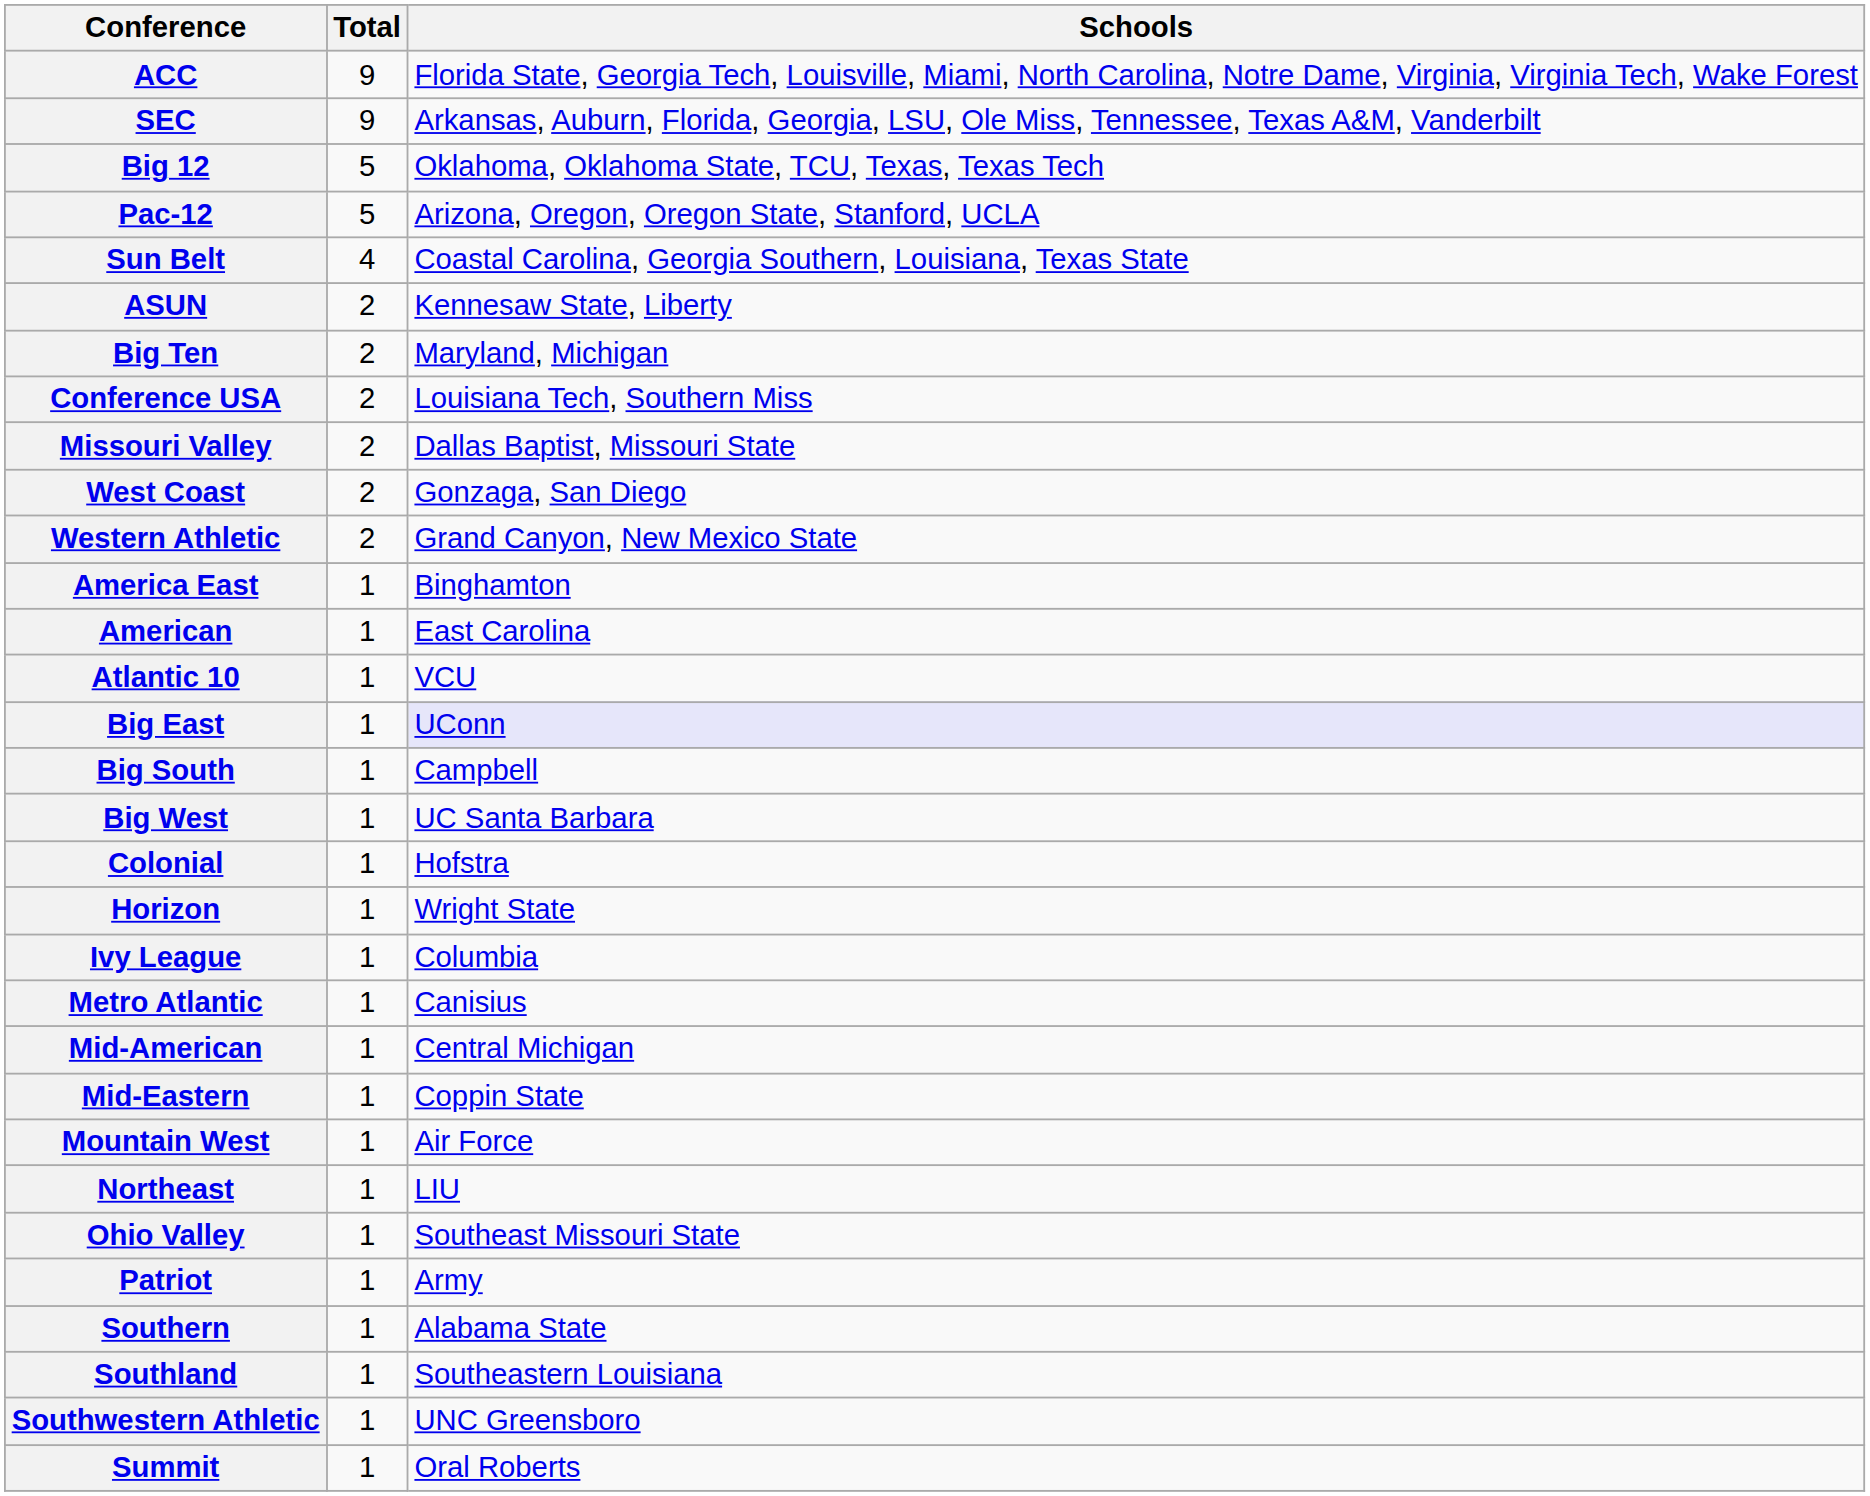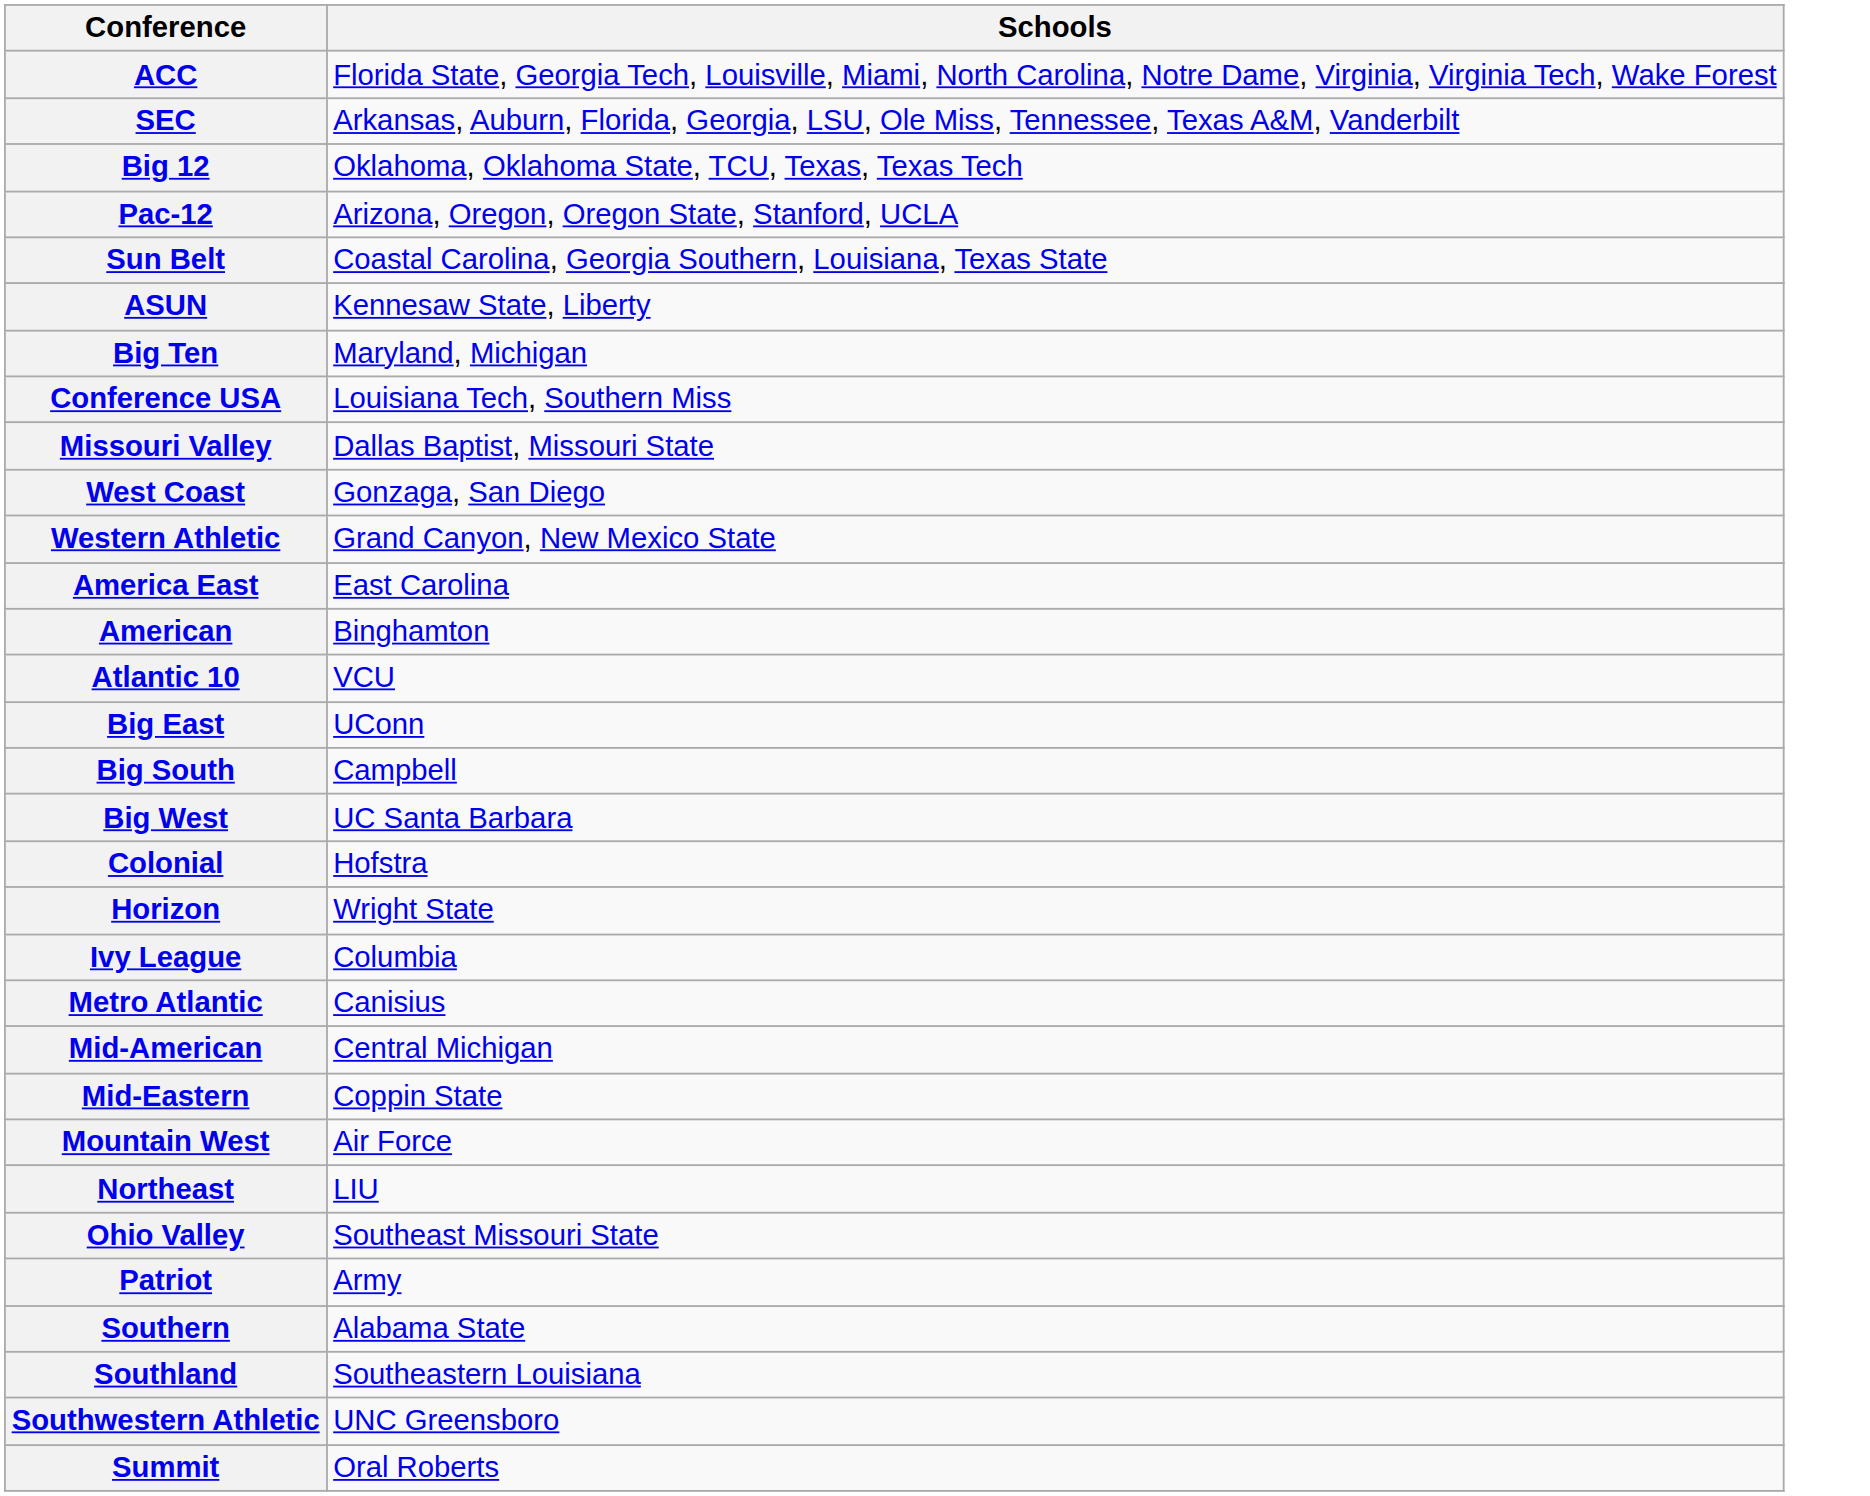- column: Total | 9 | 9 | 5 | 5 | 4 | 2 | 2 | 2 | 2 | 2 | 2 | 1 | 1 | 1 | 1 | 1 | 1 | 1 | 1 | 1 | 1 | 1 | 1 | 1 | 1 | 1 | 1 | 1 | 1 | 1 | 1
America East | Schools: Binghamton -> East Carolina
American | Schools: East Carolina -> Binghamton
Big East | Schools: lavender background -> no background
